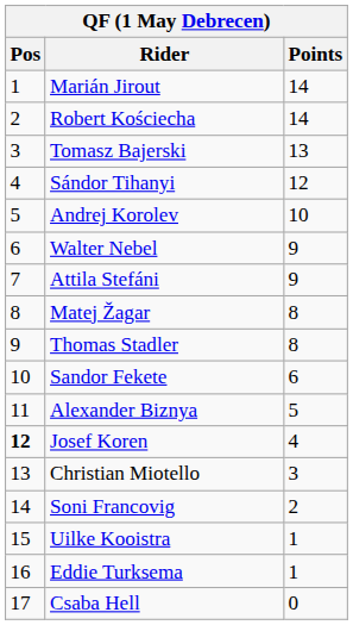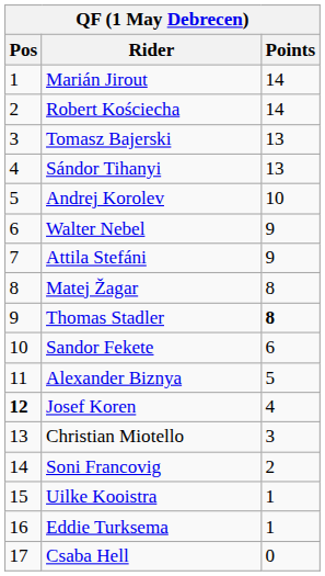Sándor Tihanyi | Points: 12 -> 13
Thomas Stadler | Points: normal -> bold
